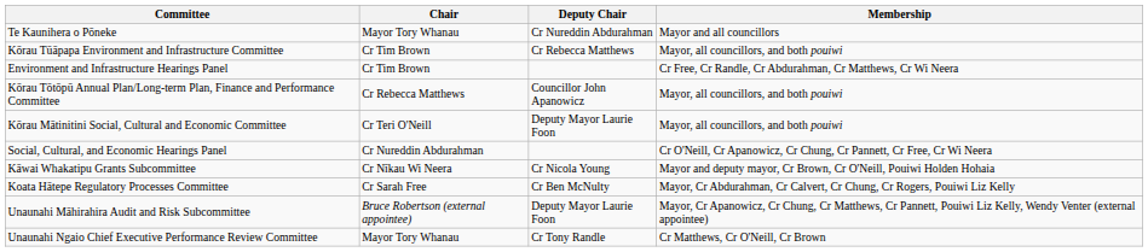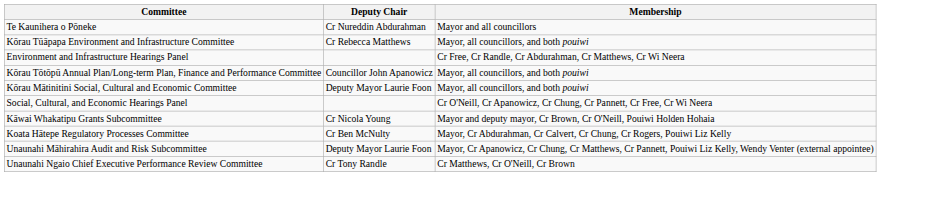- column: Chair | Mayor Tory Whanau | Cr Tim Brown | Cr Tim Brown | Cr Rebecca Matthews | Cr Teri O'Neill | Cr Nureddin Abdurahman | Cr Nīkau Wi Neera | Cr Sarah Free | Bruce Robertson (external appointee) | Mayor Tory Whanau
